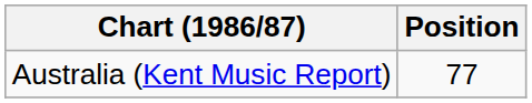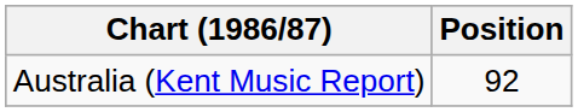Australia (Kent Music Report) | Position: 77 -> 92
